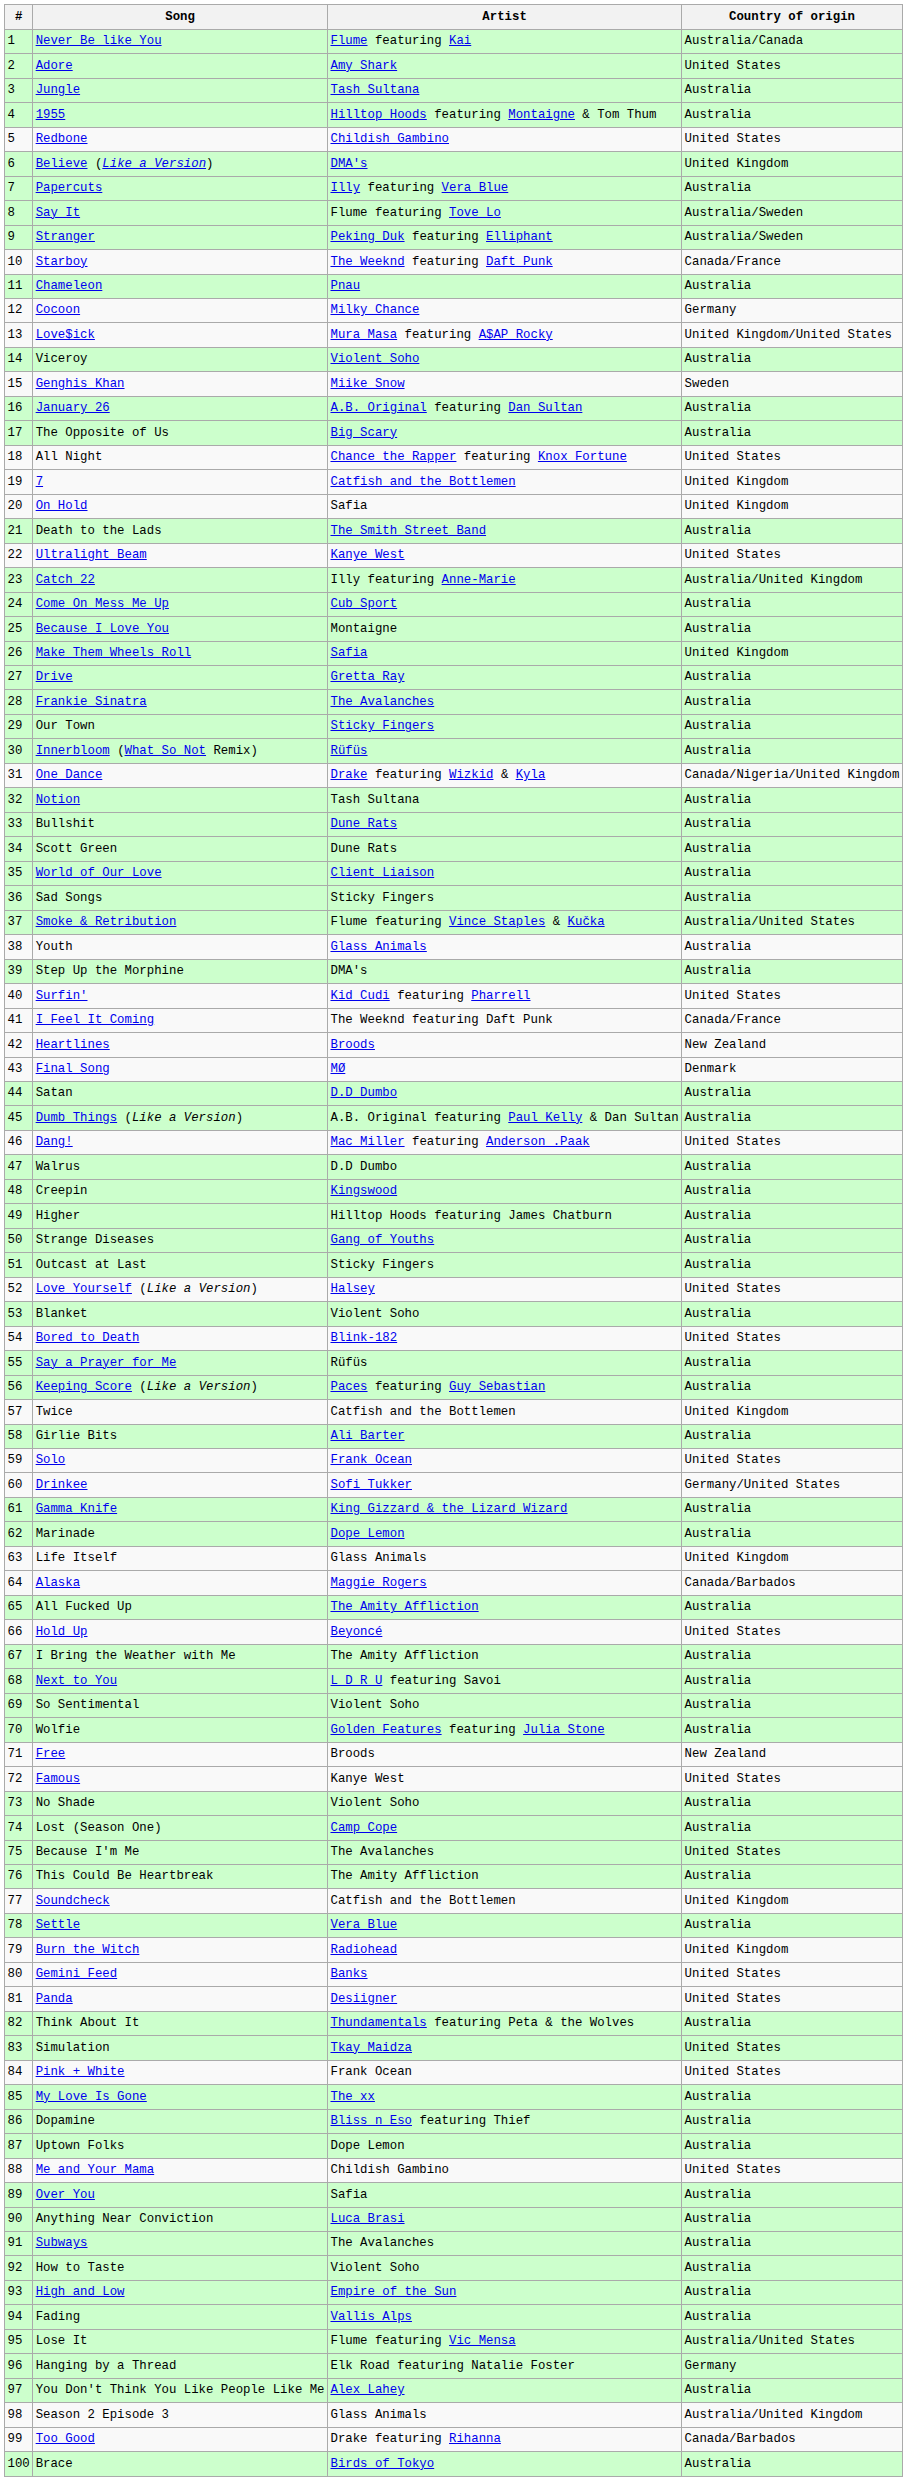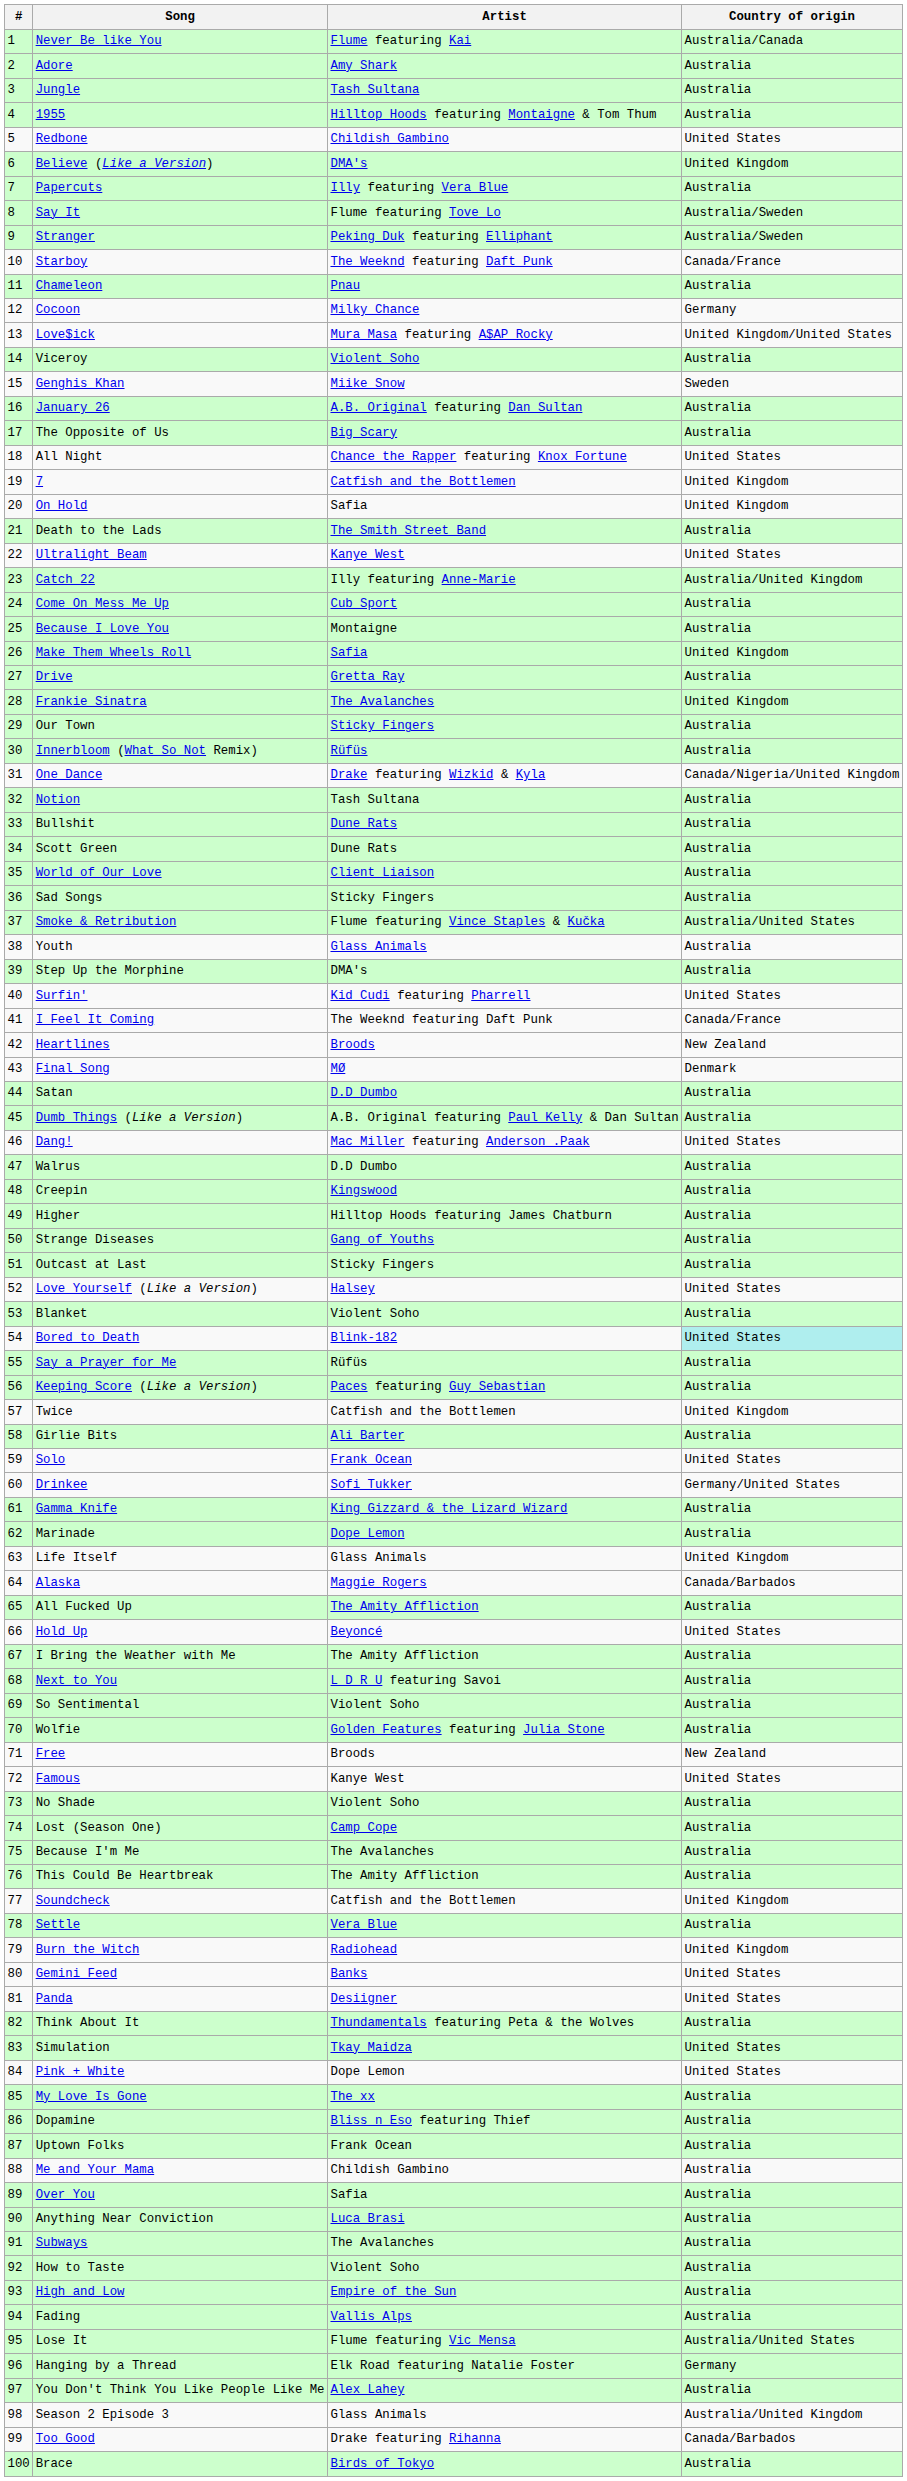Adore | Country of origin: United States -> Australia
Frankie Sinatra | Country of origin: Australia -> United Kingdom
Bored to Death | Country of origin: no background -> paleturquoise background
Because I'm Me | Country of origin: United States -> Australia
Pink + White | Artist: Frank Ocean -> Dope Lemon
Uptown Folks | Artist: Dope Lemon -> Frank Ocean
Me and Your Mama | Country of origin: United States -> Australia
